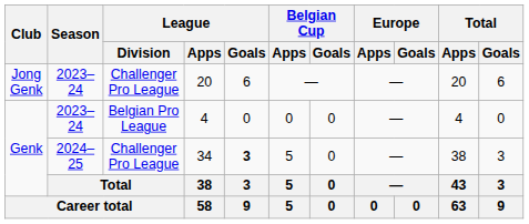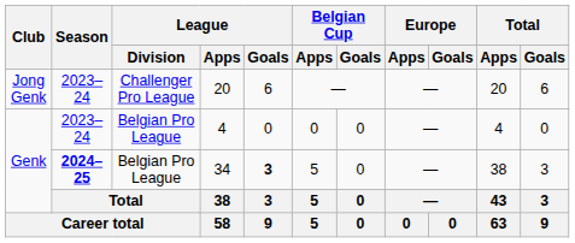34 | Season: normal -> bold
34 | League / Division: Challenger Pro League -> Belgian Pro League
